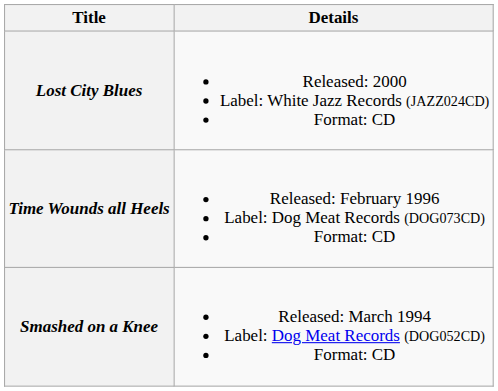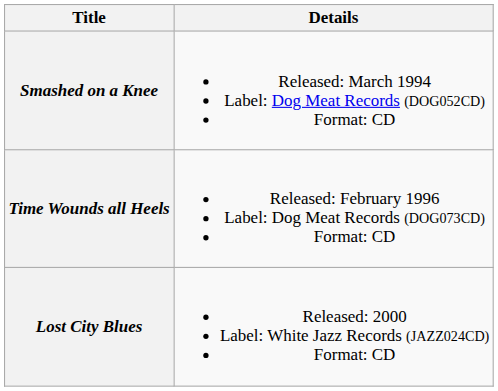rows swapped: Smashed on a Knee <-> Lost City Blues
